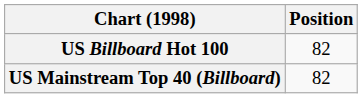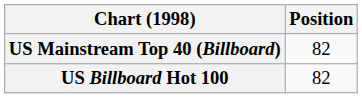rows swapped: US Billboard Hot 100 <-> US Mainstream Top 40 (Billboard)
